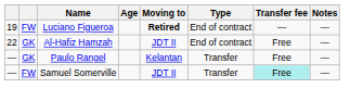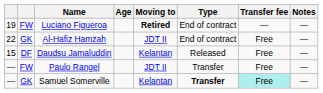+ row: 15 | DF | Daudsu Jamaluddin | Kelantan | Released | Free | —
Paulo Rangel | column 2: GK -> FW
Paulo Rangel | Moving to: Kelantan -> JDT II
Samuel Somerville | column 2: FW -> GK
Samuel Somerville | Moving to: JDT II -> Kelantan
Samuel Somerville | Type: normal -> bold
